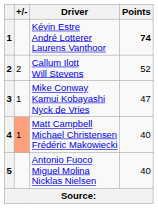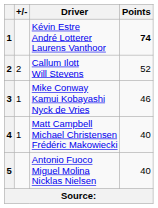Mike Conway Kamui Kobayashi Nyck de Vries | Points: 47 -> 46
Matt Campbell Michael Christensen Frédéric Makowiecki | +/-: lightsalmon background -> no background
